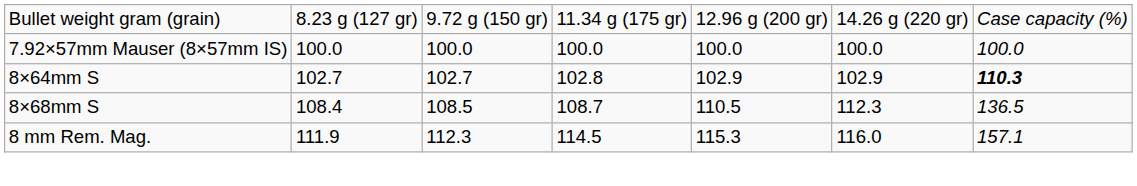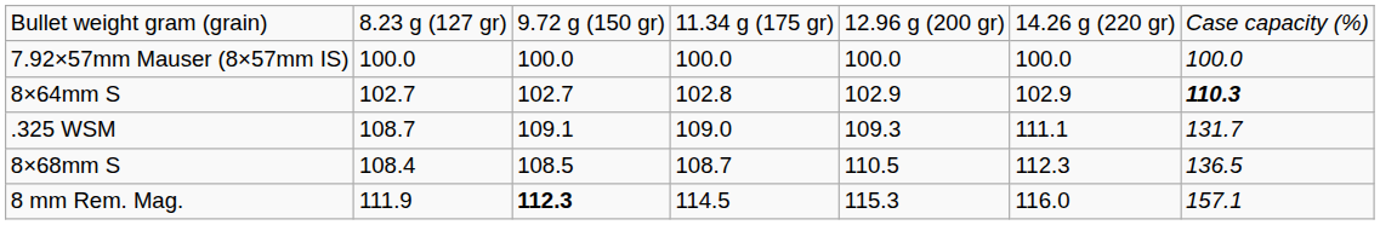+ row: .325 WSM | 108.7 | 109.1 | 109.0 | 109.3 | 111.1 | 131.7
8 mm Rem. Mag. | column 3: normal -> bold
